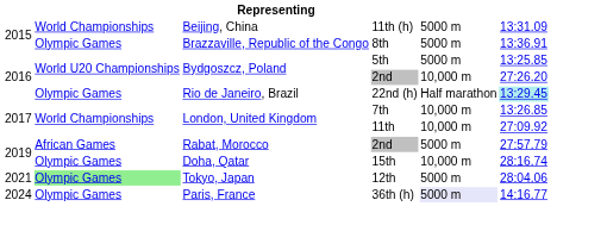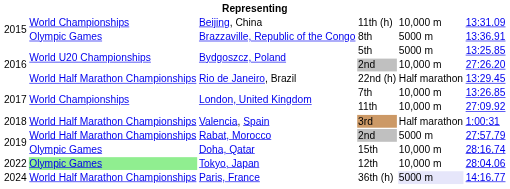11th (h) | column 5: 5000 m -> 10,000 m
22nd (h) | column 2: Olympic Games -> World Half Marathon Championships
22nd (h) | column 6: paleturquoise background -> no background
+ row: 2018 | World Half Marathon Championships | Valencia, Spain | 3rd | Half marathon | 1:00:31
Rabat, Morocco / 2nd | column 2: African Games -> World Half Marathon Championships
12th | column 1: 2021 -> 2022
12th | column 5: 5000 m -> 10,000 m
36th (h) | column 2: Olympic Games -> World Half Marathon Championships
